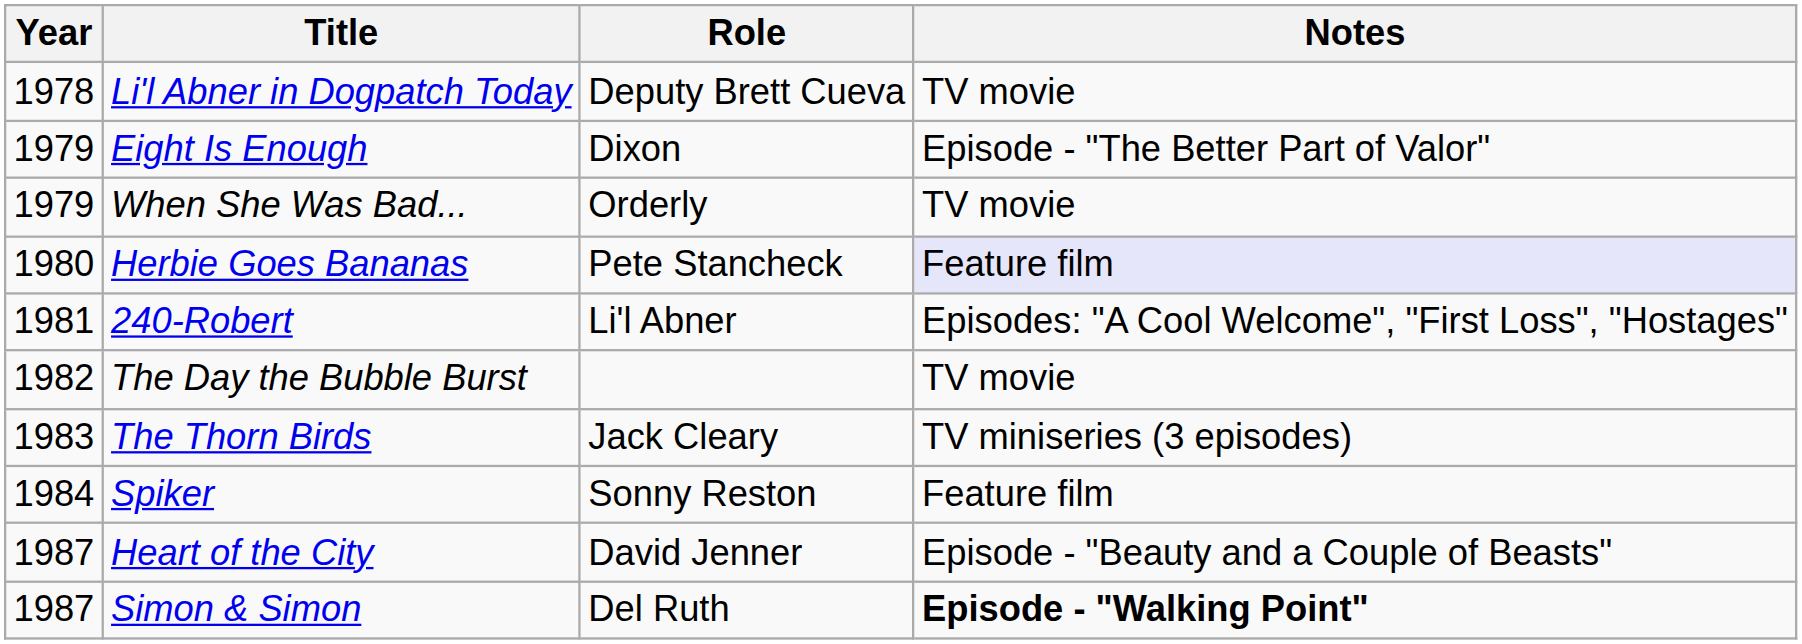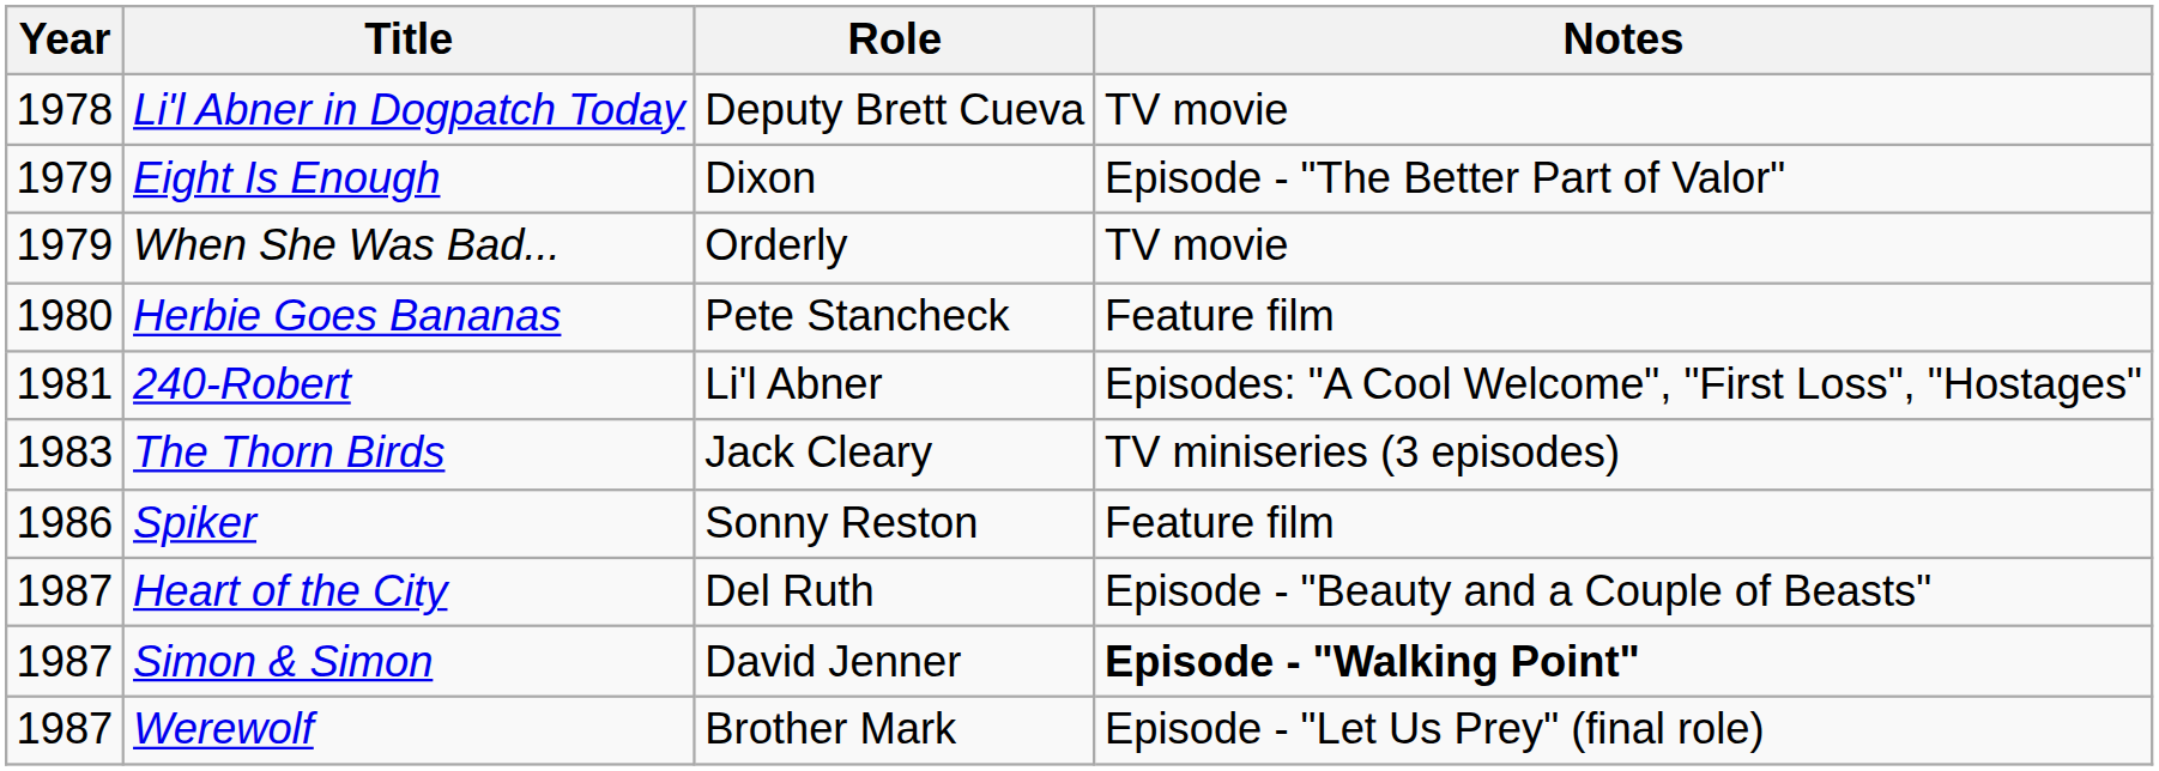Herbie Goes Bananas | Notes: lavender background -> no background
- row: 1982 | The Day the Bubble Burst | TV movie
Spiker | Year: 1984 -> 1986
Heart of the City | Role: David Jenner -> Del Ruth
Simon & Simon | Role: Del Ruth -> David Jenner
+ row: 1987 | Werewolf | Brother Mark | Episode - "Let Us Prey" (final role)
